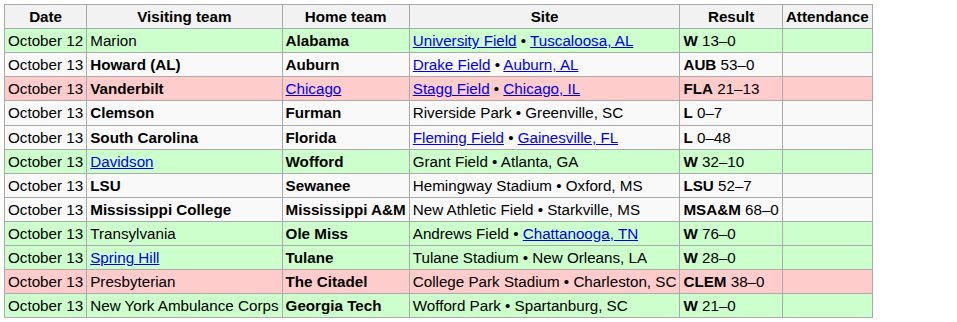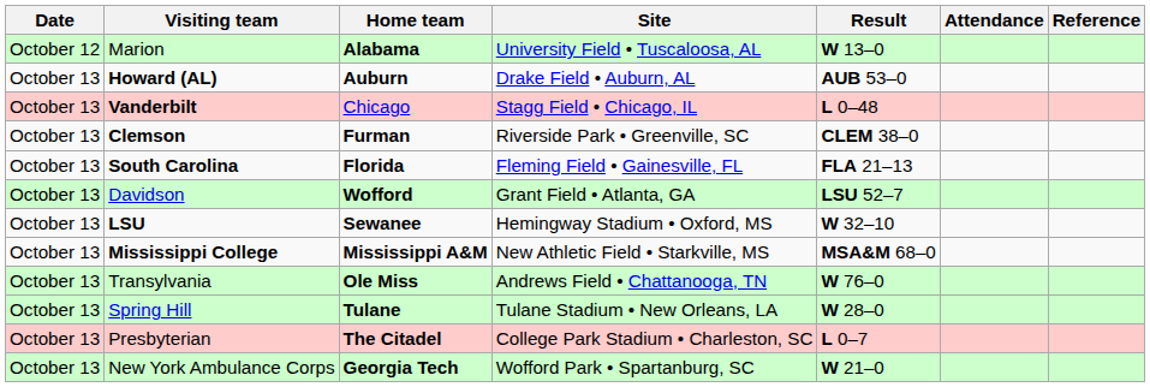+ column: Reference
Vanderbilt | Result: FLA 21–13 -> L 0–48
Clemson | Result: L 0–7 -> CLEM 38–0
South Carolina | Result: L 0–48 -> FLA 21–13
Davidson | Result: W 32–10 -> LSU 52–7
LSU | Result: LSU 52–7 -> W 32–10
Presbyterian | Result: CLEM 38–0 -> L 0–7
